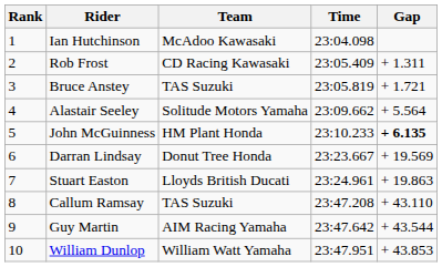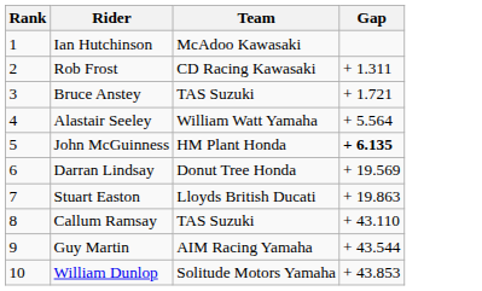- column: Time | 23:04.098 | 23:05.409 | 23:05.819 | 23:09.662 | 23:10.233 | 23:23.667 | 23:24.961 | 23:47.208 | 23:47.642 | 23:47.951
Alastair Seeley | Team: Solitude Motors Yamaha -> William Watt Yamaha
William Dunlop | Team: William Watt Yamaha -> Solitude Motors Yamaha
